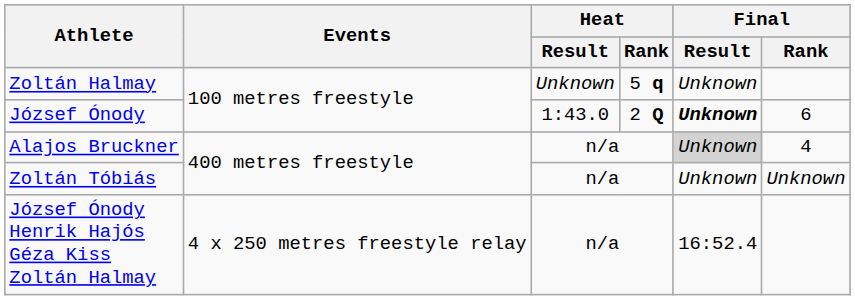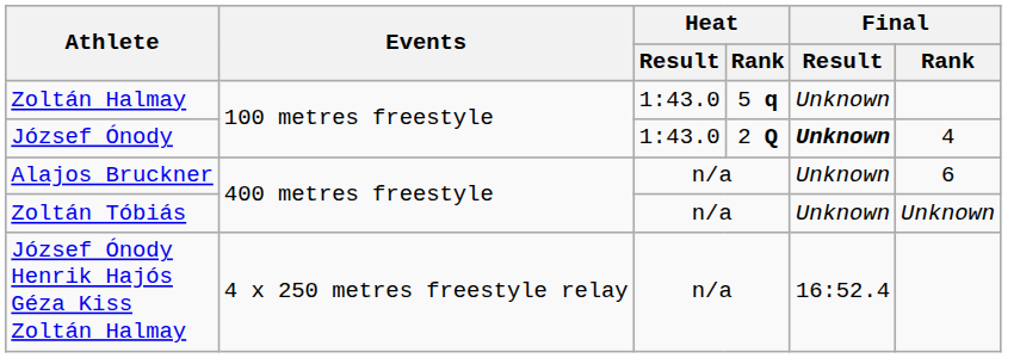Zoltán Halmay | Heat / Result: Unknown -> 1:43.0
József Ónody | Final / Rank: 6 -> 4
Alajos Bruckner | Final / Result: lightgrey background -> no background
Alajos Bruckner | Final / Rank: 4 -> 6
